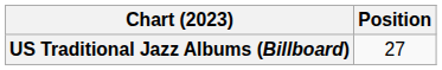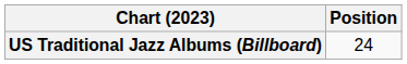US Traditional Jazz Albums (Billboard) | Position: 27 -> 24
